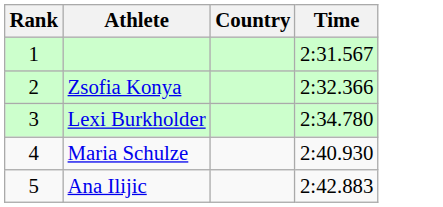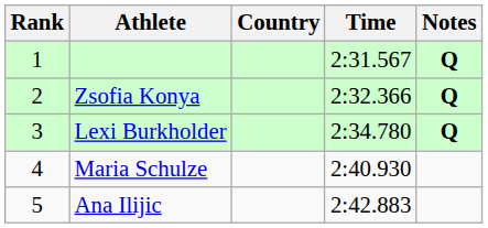+ column: Notes | Q | Q | Q
